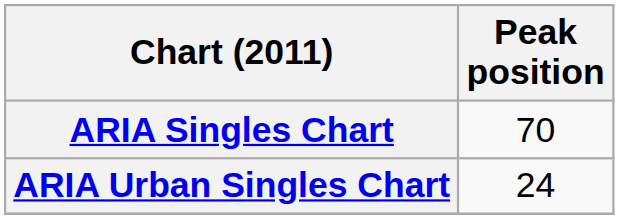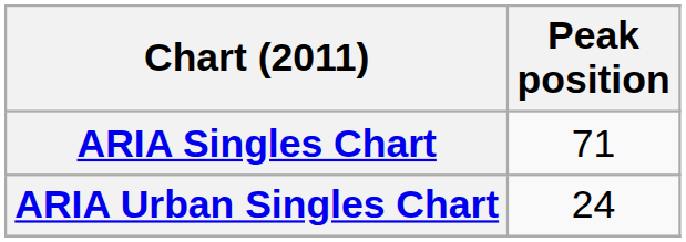ARIA Singles Chart | Peak position: 70 -> 71
